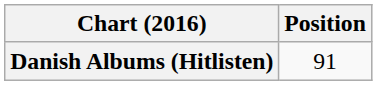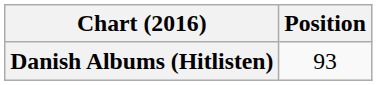Danish Albums (Hitlisten) | Position: 91 -> 93
